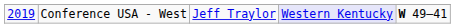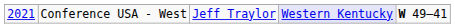Conference USA - West | column 1: 2019 -> 2021
